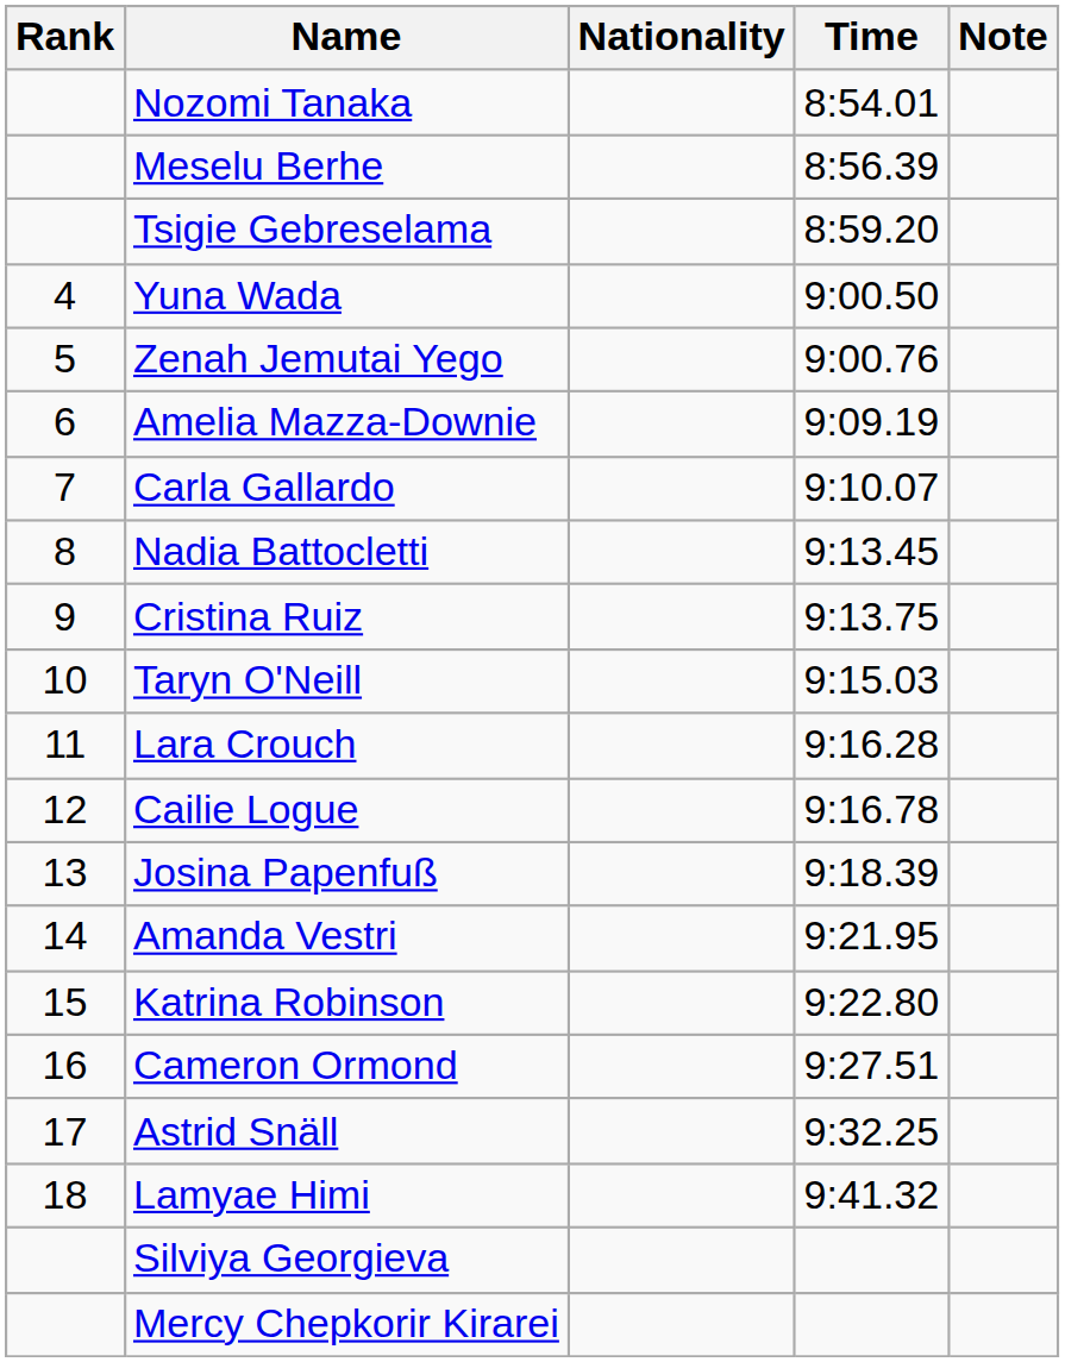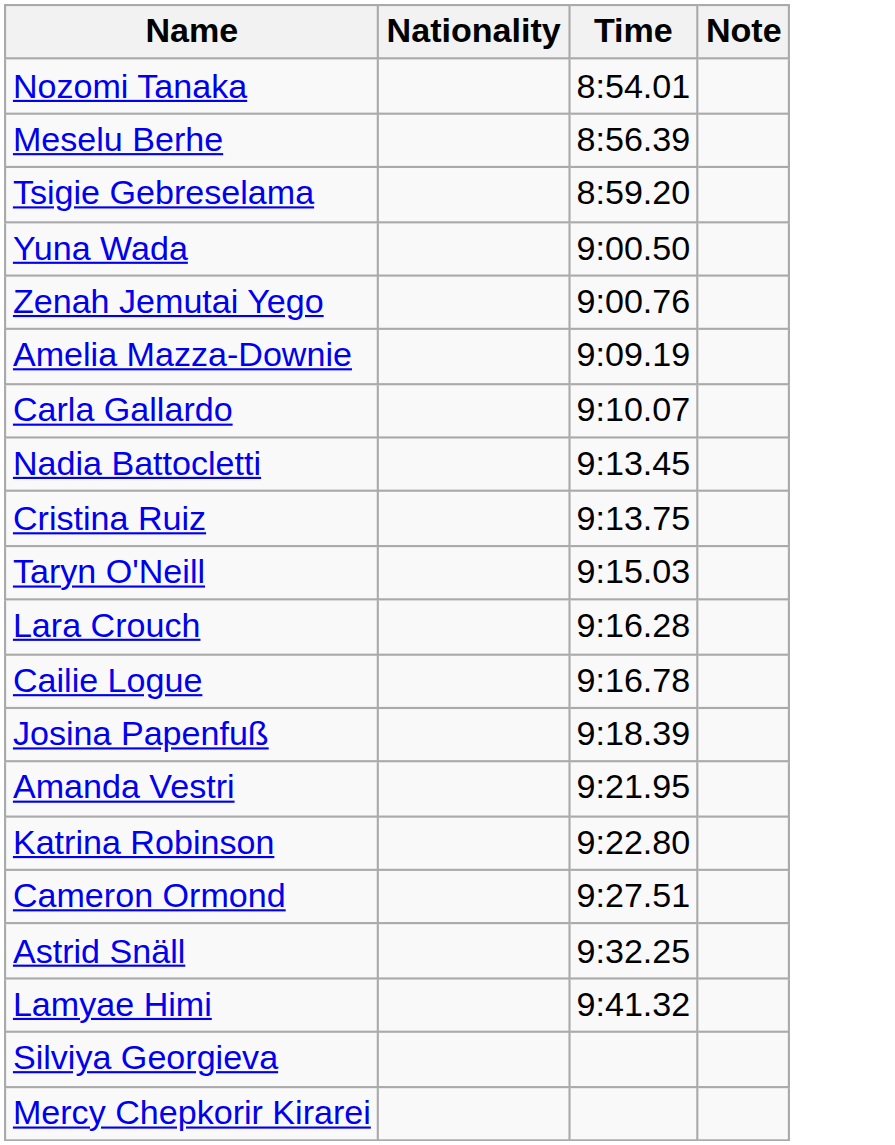- column: Rank | 4 | 5 | 6 | 7 | 8 | 9 | 10 | 11 | 12 | 13 | 14 | 15 | 16 | 17 | 18
